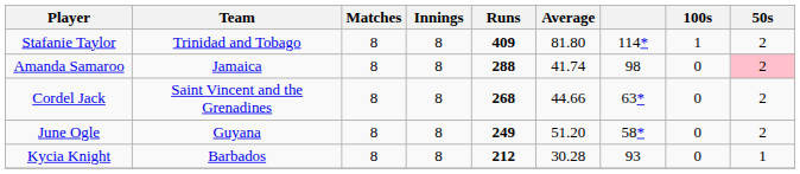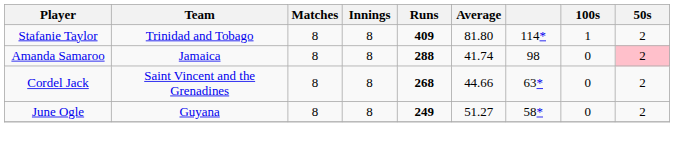June Ogle | Average: 51.20 -> 51.27
- row: Kycia Knight | Barbados | 8 | 8 | 212 | 30.28 | 93 | 0 | 1
